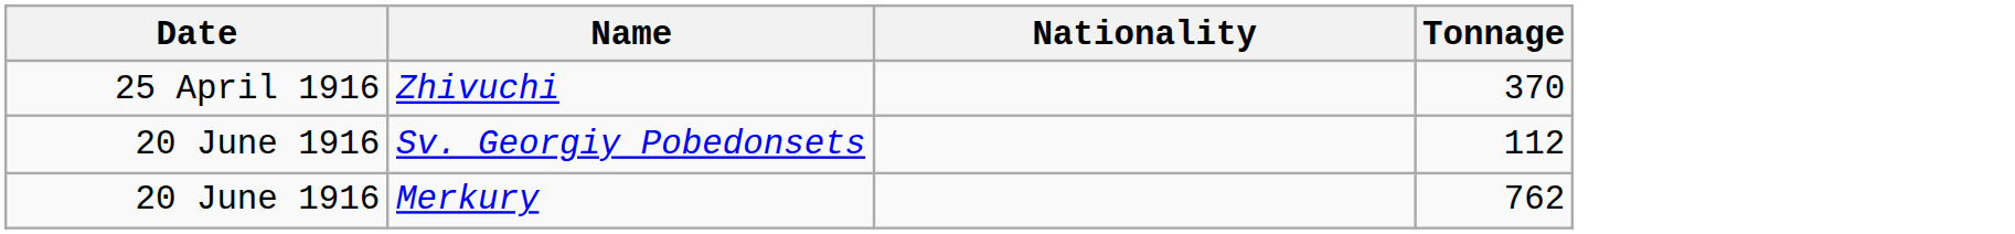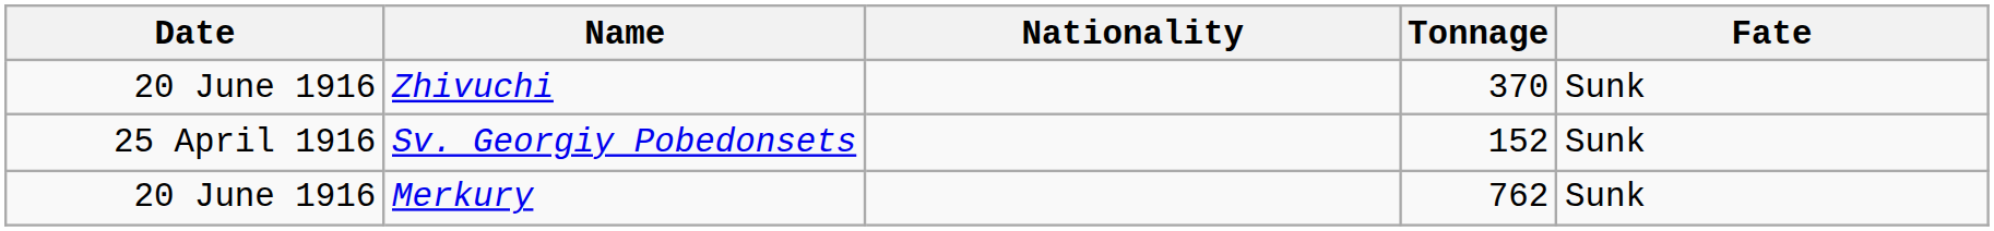+ column: Fate | Sunk | Sunk | Sunk
Zhivuchi | Date: 25 April 1916 -> 20 June 1916
Sv. Georgiy Pobedonsets | Date: 20 June 1916 -> 25 April 1916
Sv. Georgiy Pobedonsets | Tonnage: 112 -> 152
